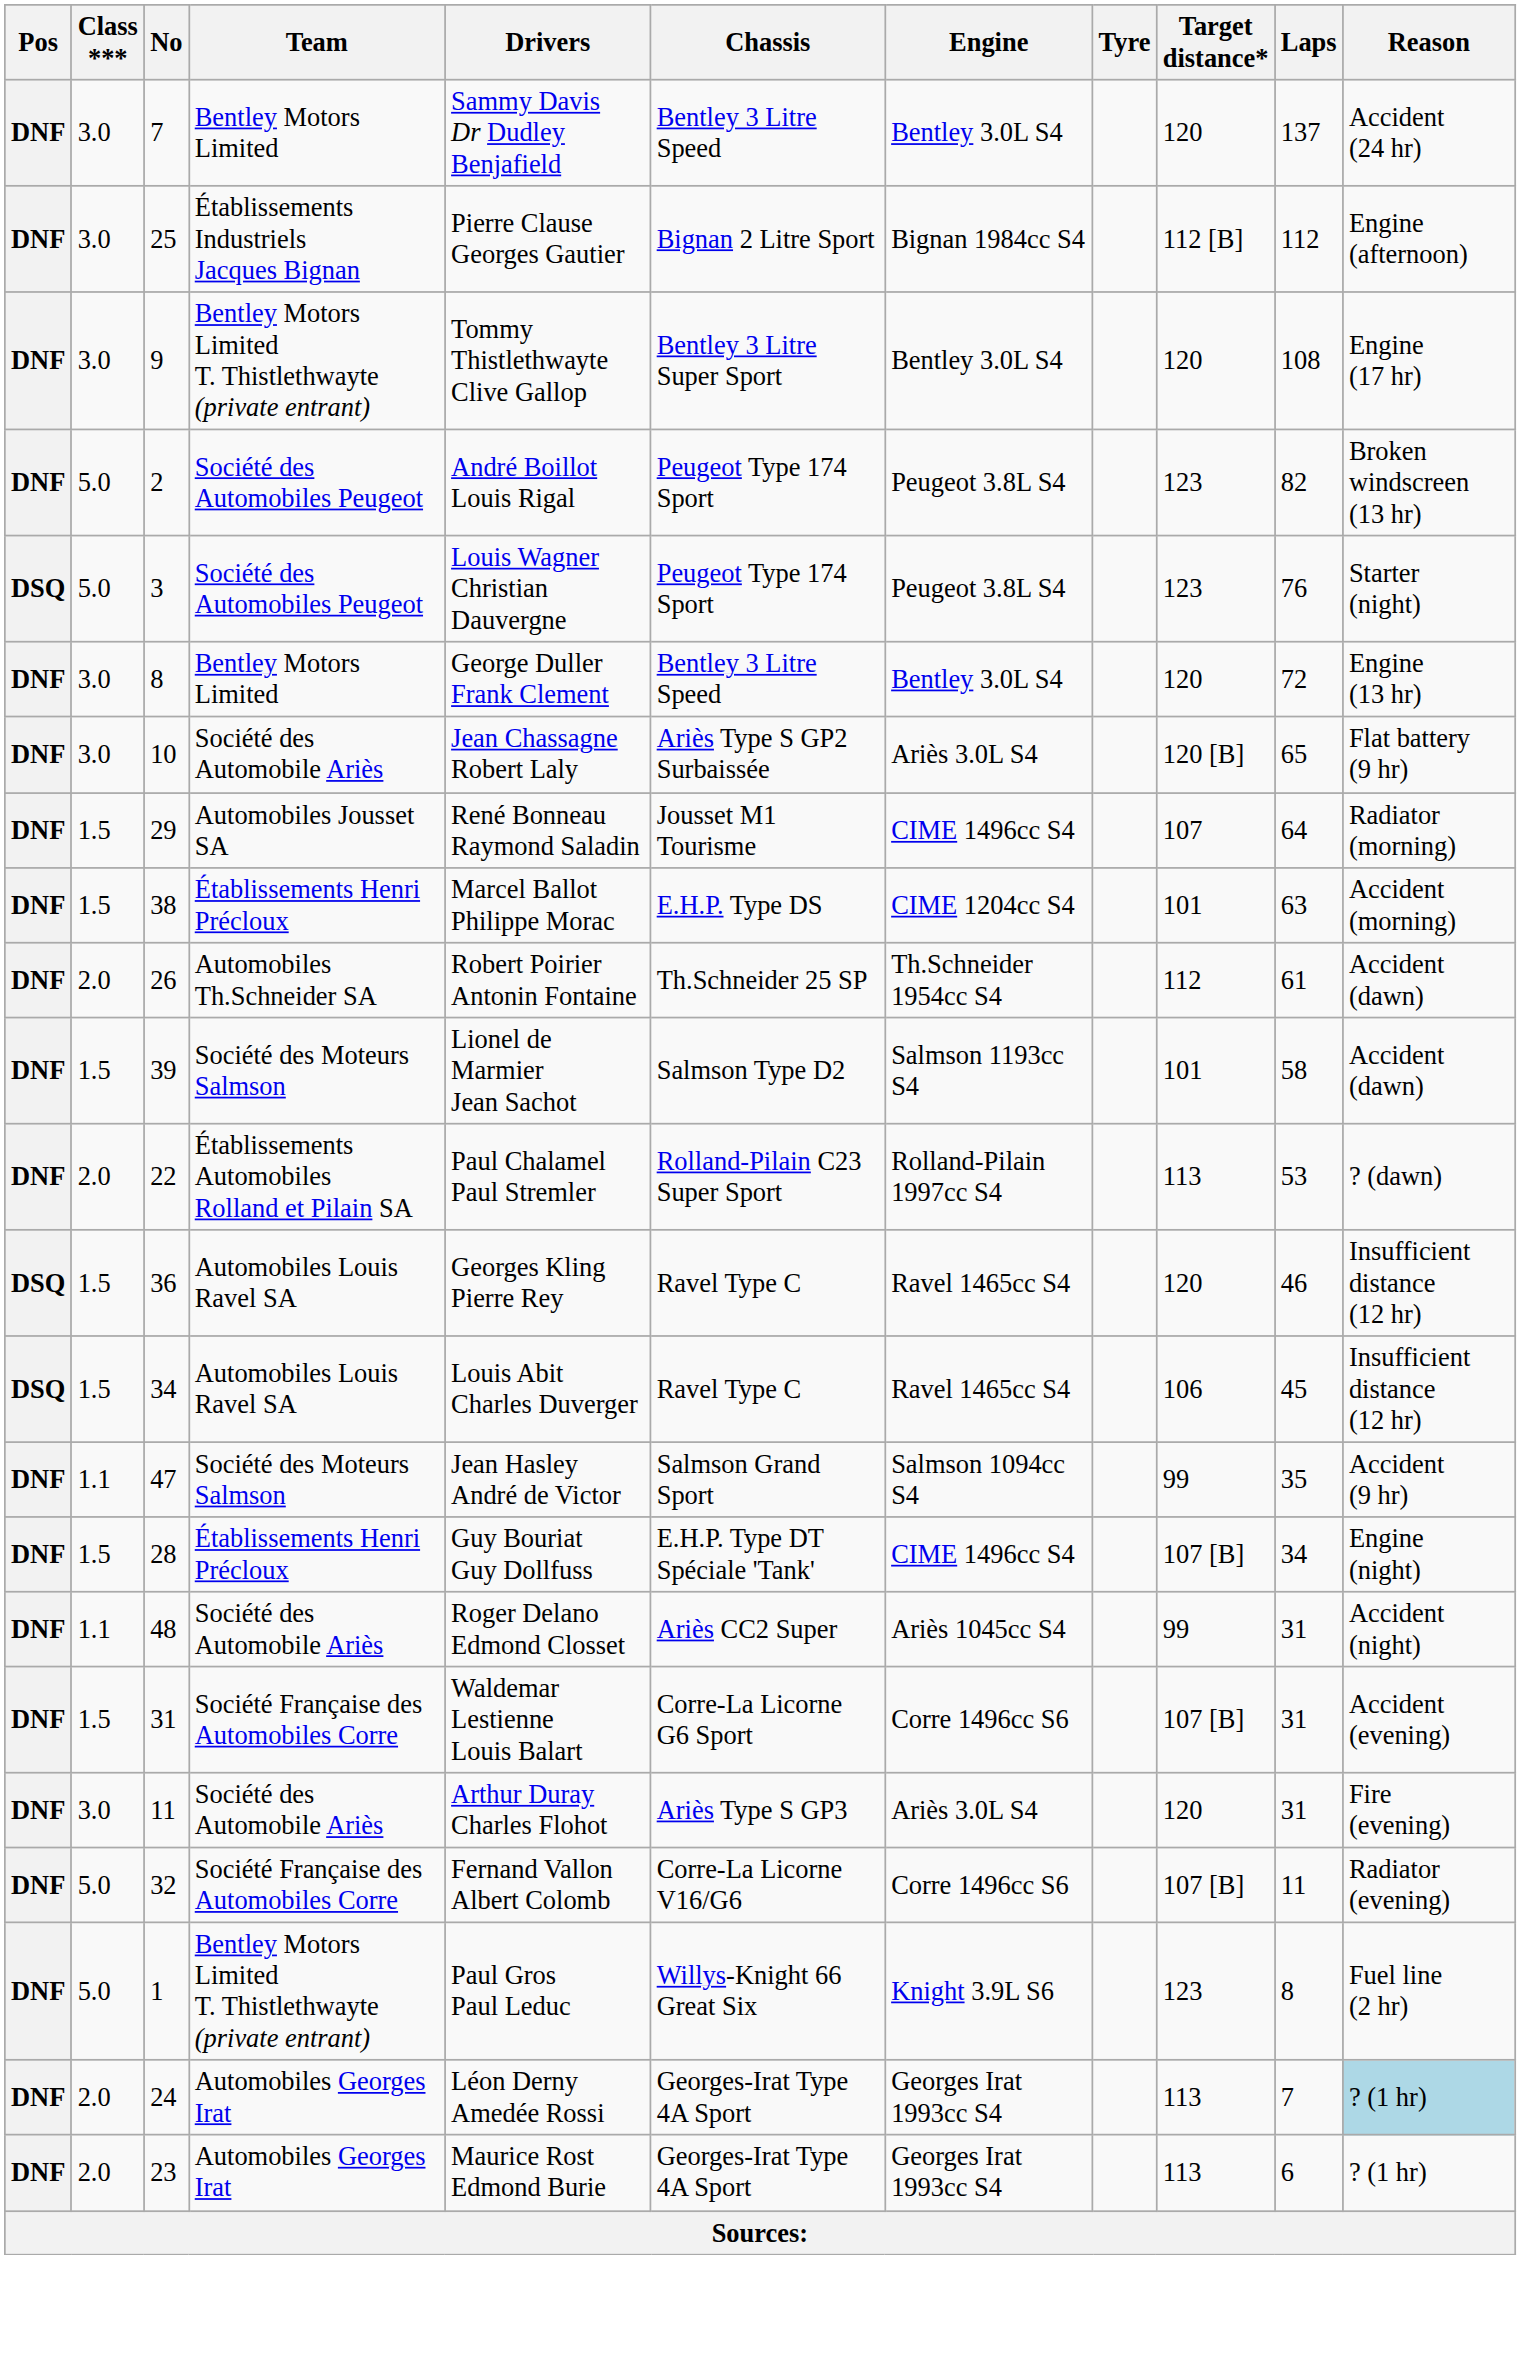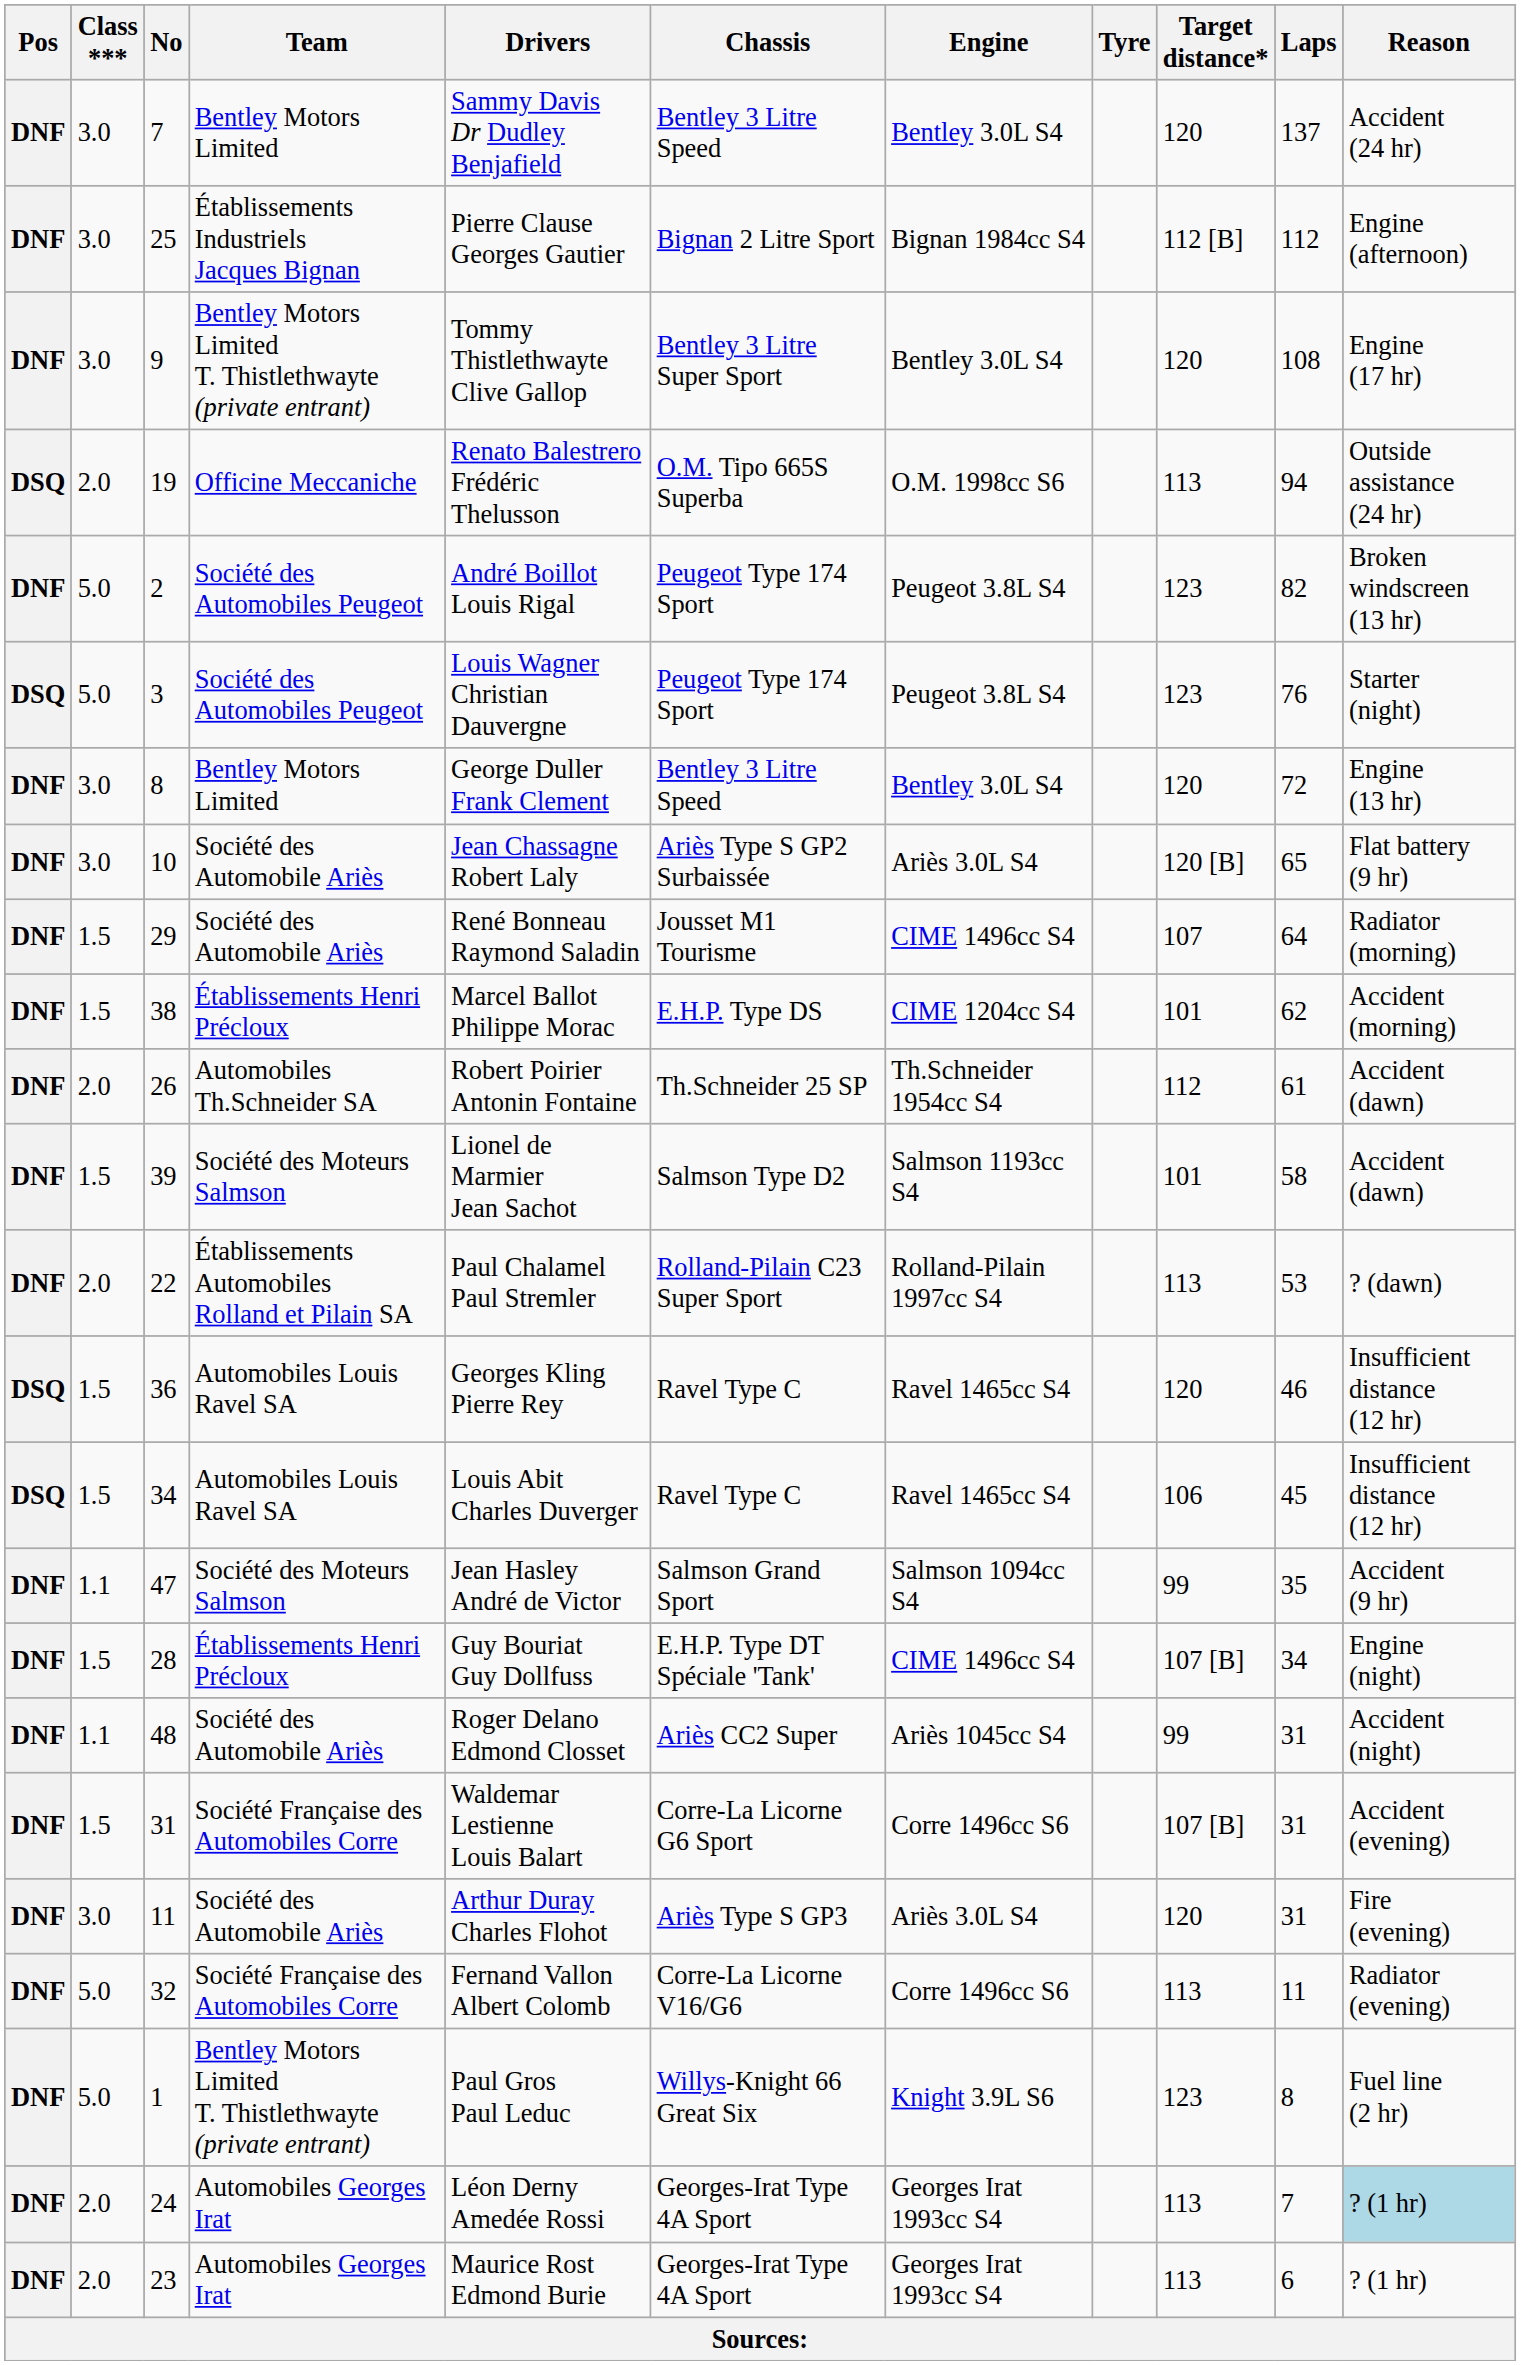+ row: DSQ | 2.0 | 19 | Officine Meccaniche | Renato Balestrero Frédéric Thelusson | O.M. Tipo 665S Superba | O.M. 1998cc S6 | 113 | 94 | Outside assistance (24 hr)
29 | Team: Automobiles Jousset SA -> Société des Automobile Ariès
38 | Laps: 63 -> 62
32 | Target distance*: 107 [B] -> 113
